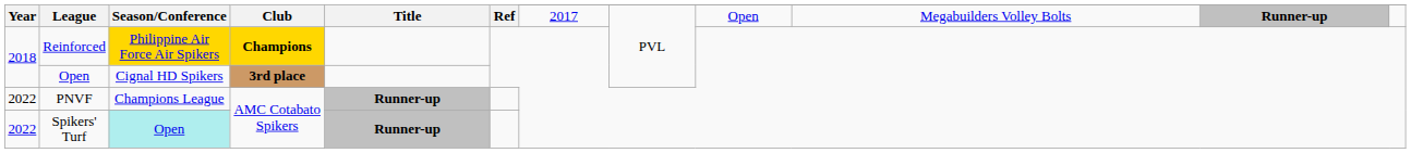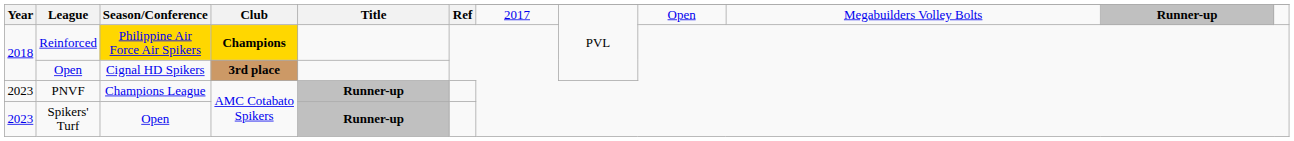PNVF | Year: 2022 -> 2023
Spikers' Turf | Year: 2022 -> 2023
Spikers' Turf | Season/Conference: paleturquoise background -> no background
